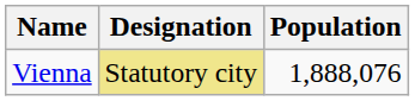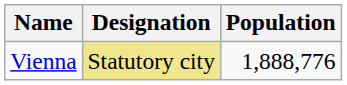Vienna | Population: 1,888,076 -> 1,888,776
